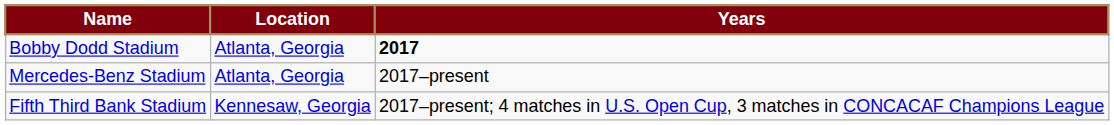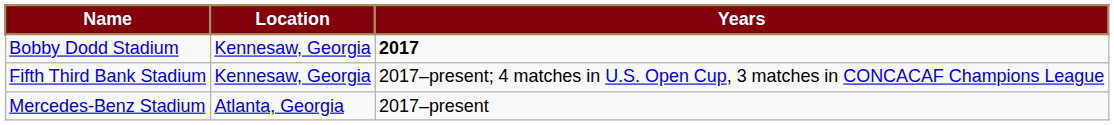Bobby Dodd Stadium | Location: Atlanta, Georgia -> Kennesaw, Georgia
rows swapped: Mercedes-Benz Stadium <-> Fifth Third Bank Stadium
